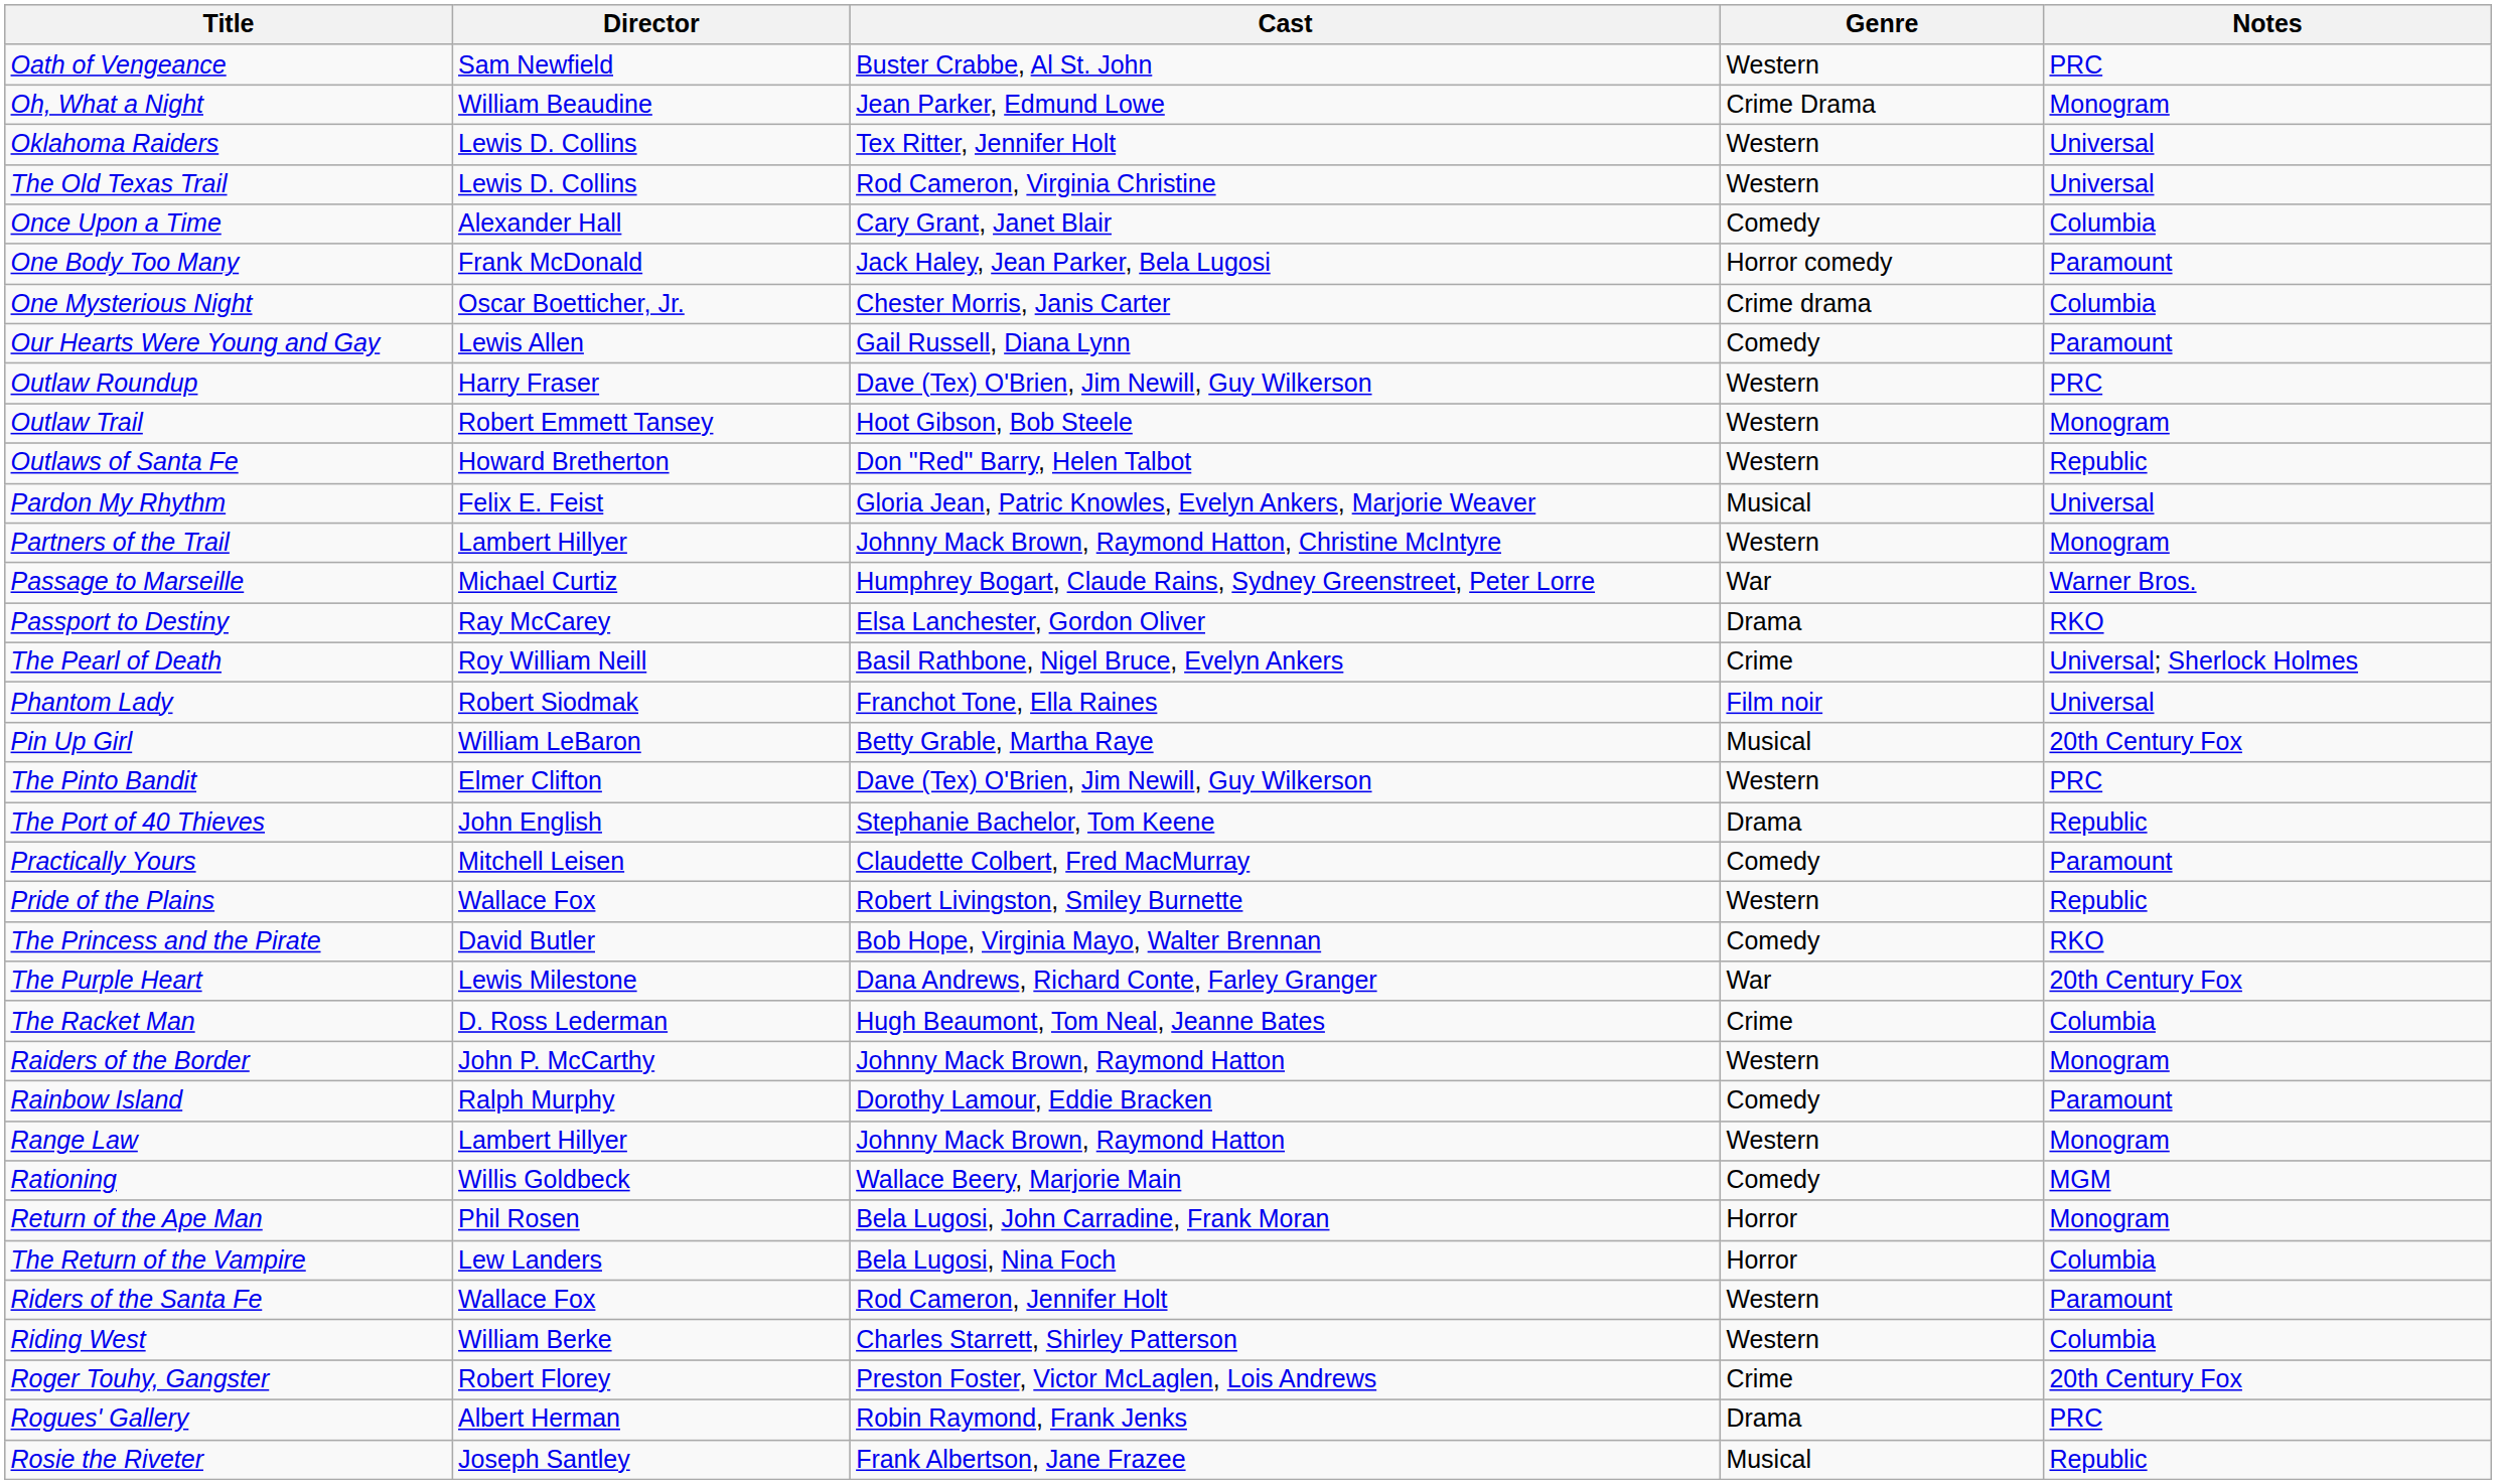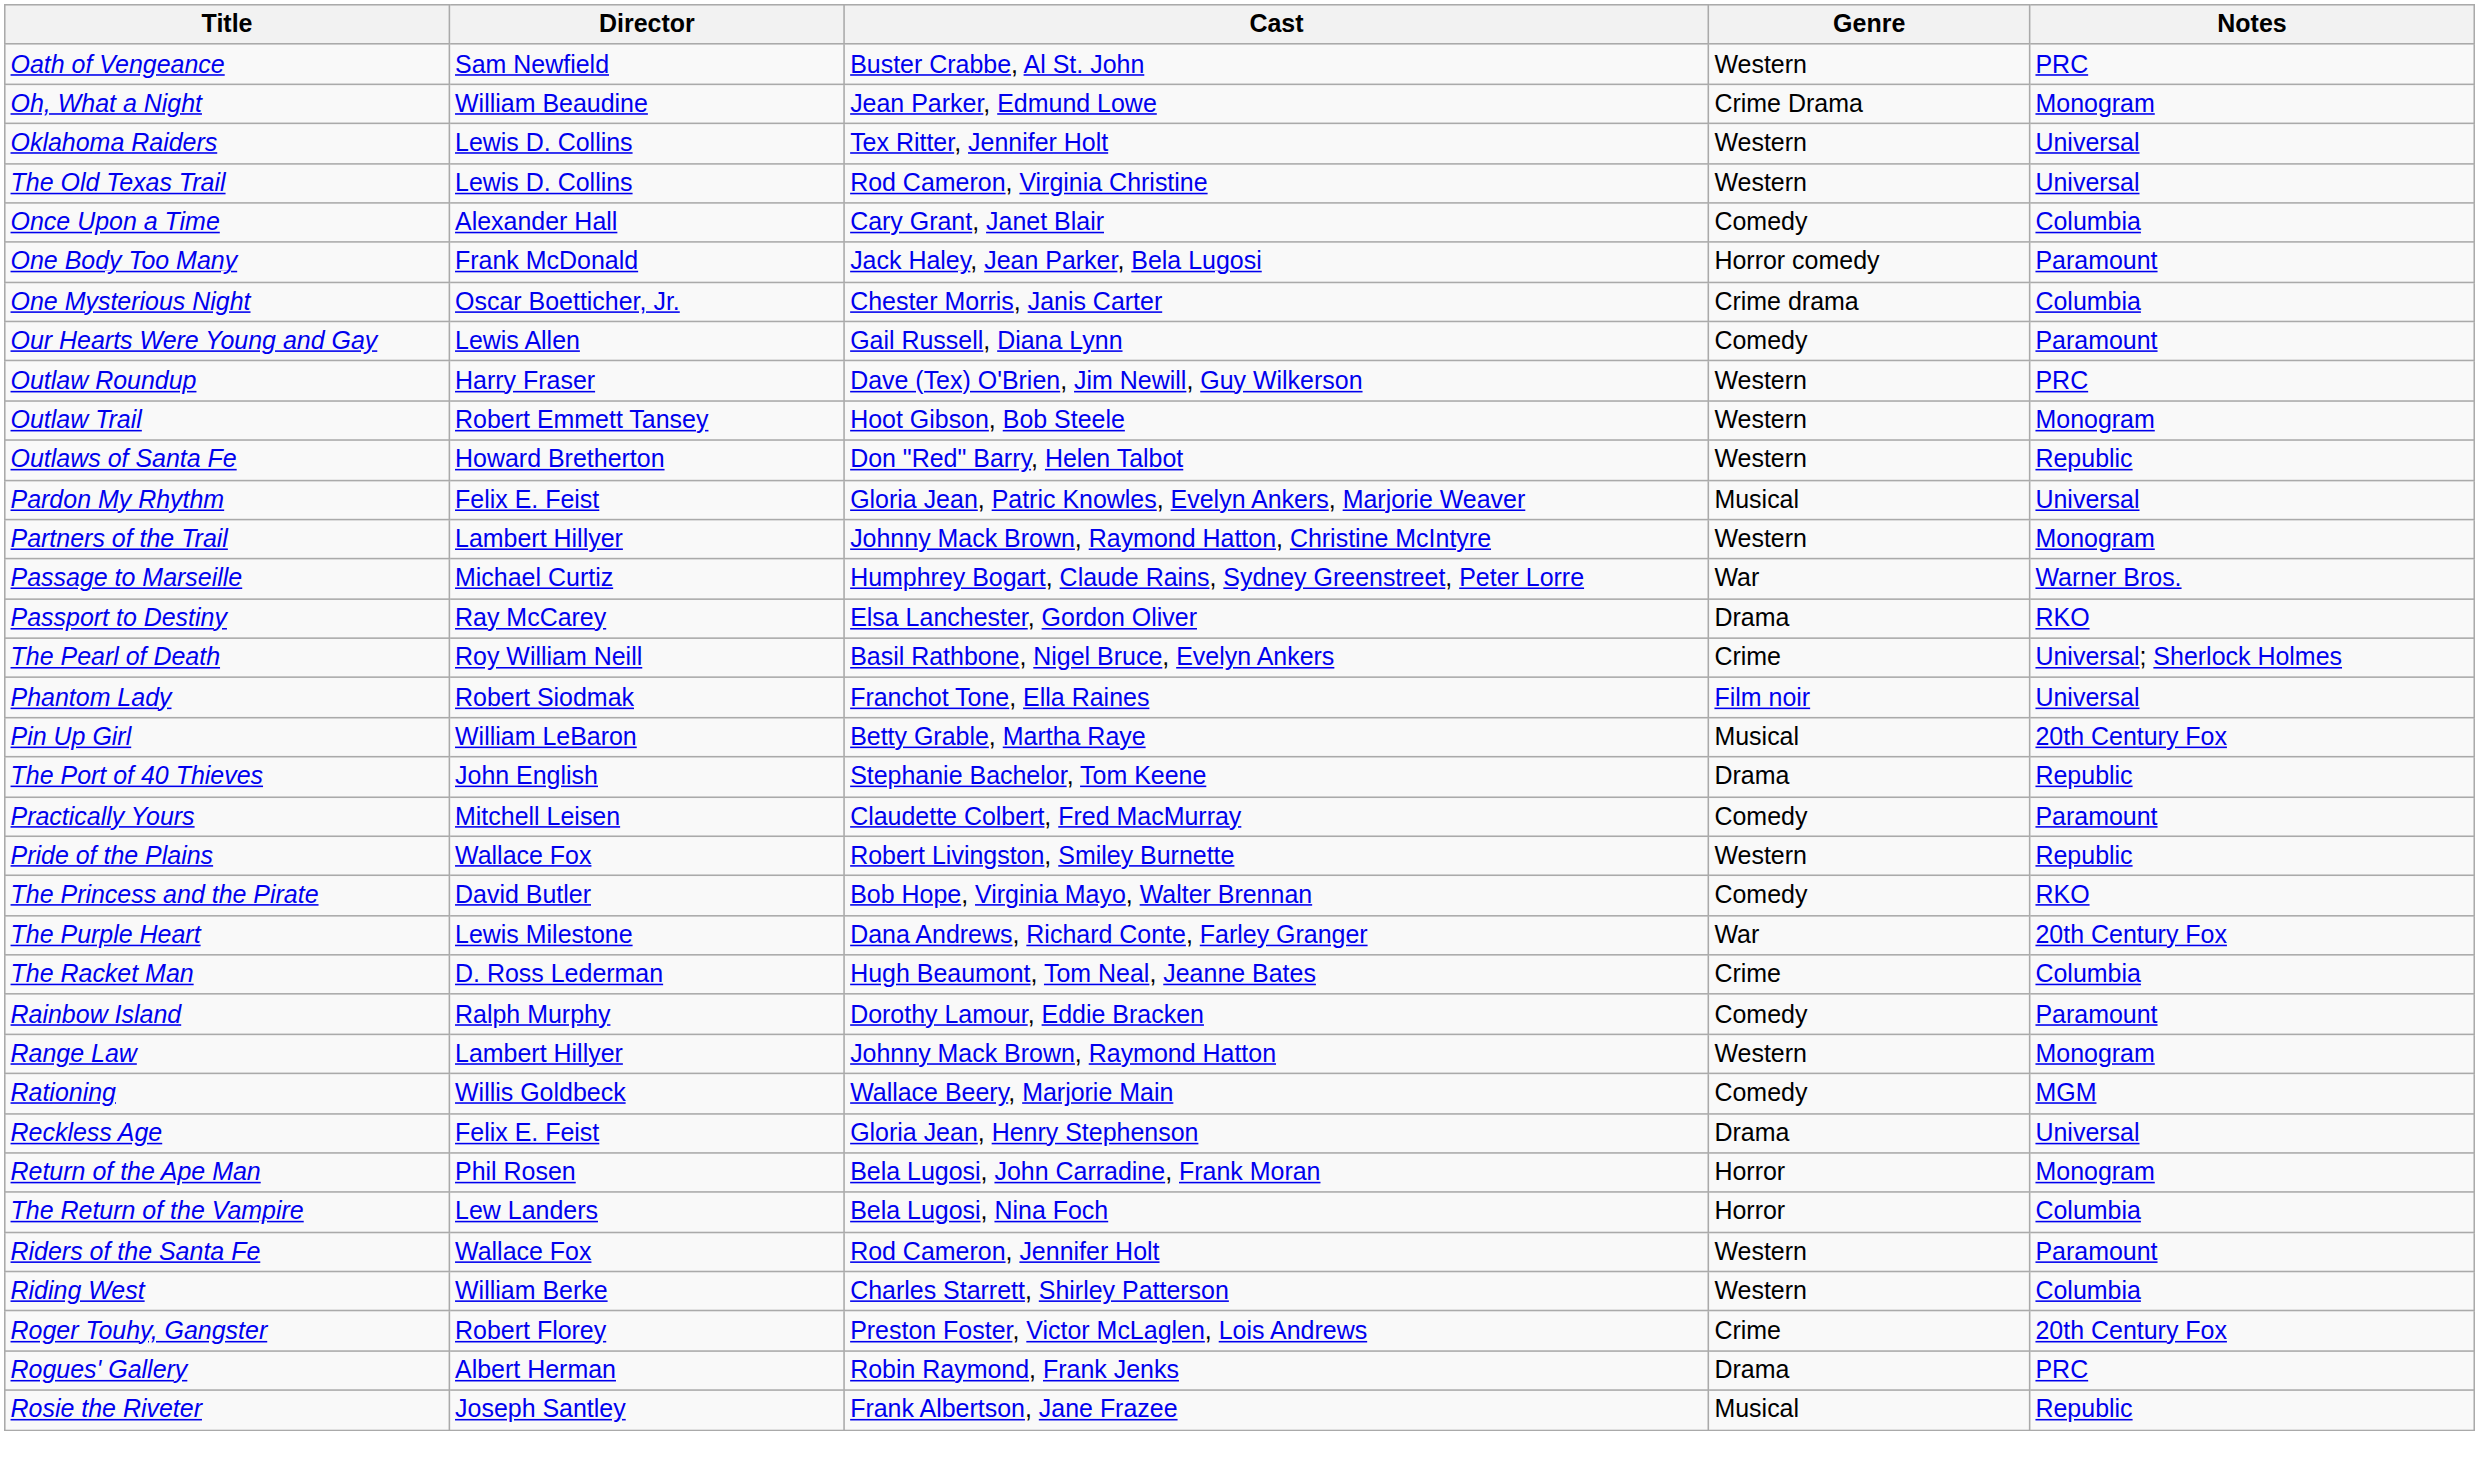- row: The Pinto Bandit | Elmer Clifton | Dave (Tex) O'Brien, Jim Newill, Guy Wilkerson | Western | PRC
- row: Raiders of the Border | John P. McCarthy | Johnny Mack Brown, Raymond Hatton | Western | Monogram
+ row: Reckless Age | Felix E. Feist | Gloria Jean, Henry Stephenson | Drama | Universal
